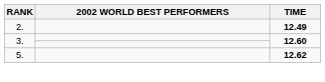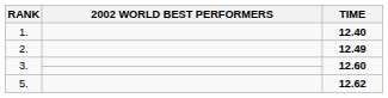+ row: 1. | 12.40
